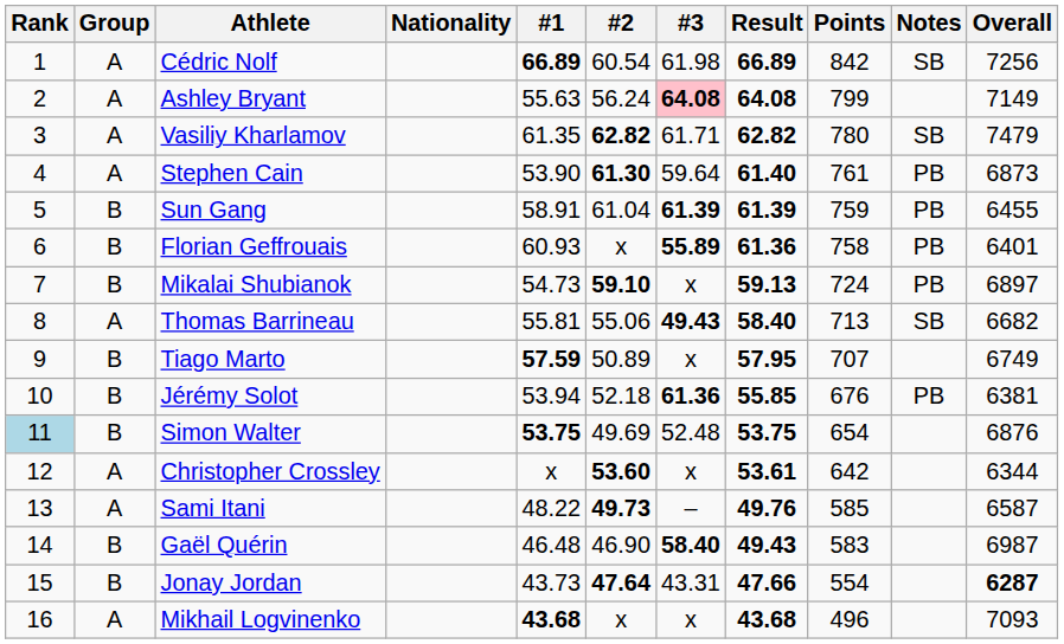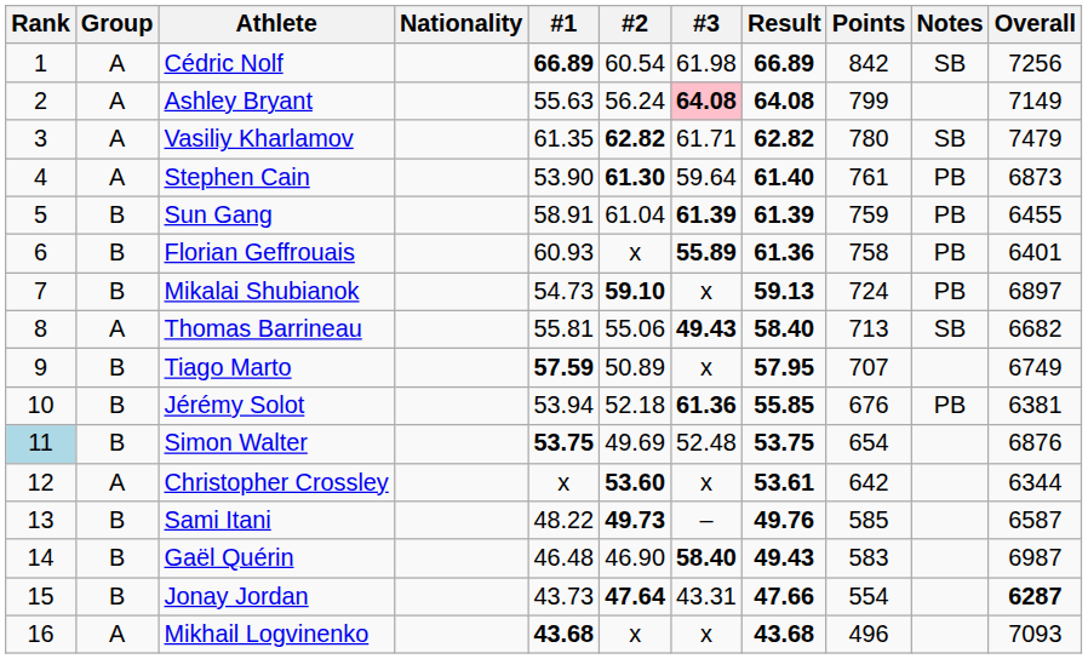Sami Itani | Group: A -> B
